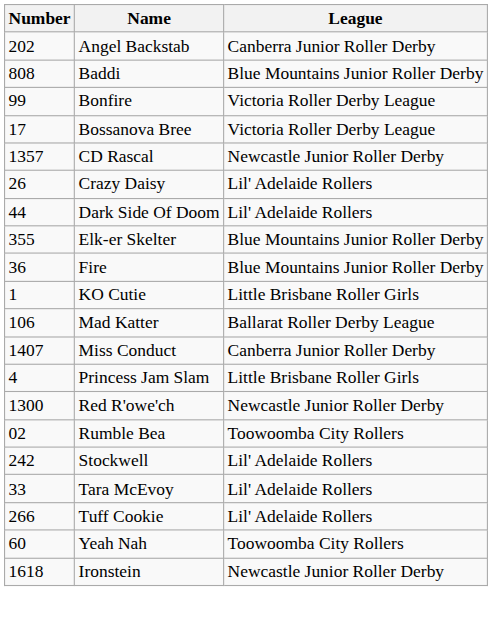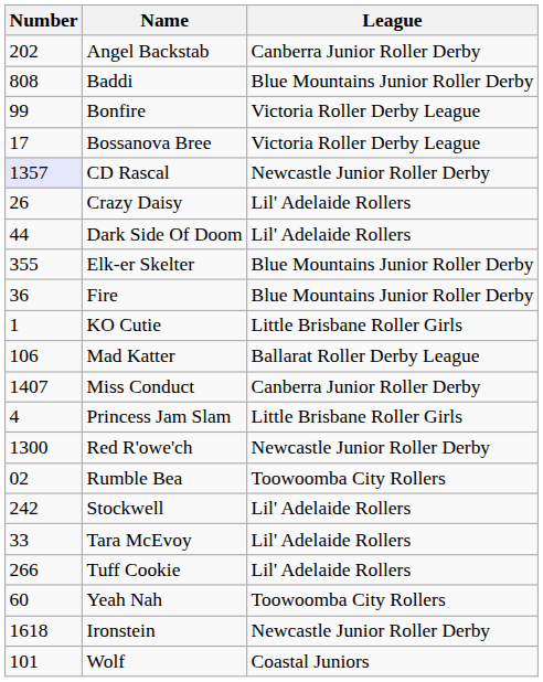CD Rascal | Number: no background -> lavender background
+ row: 101 | Wolf | Coastal Juniors
